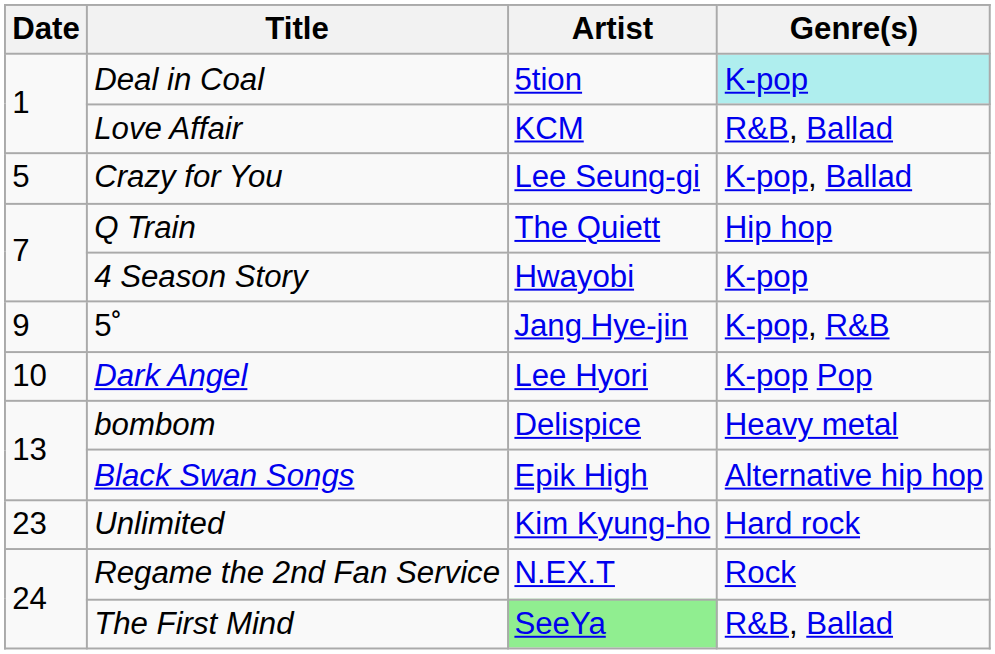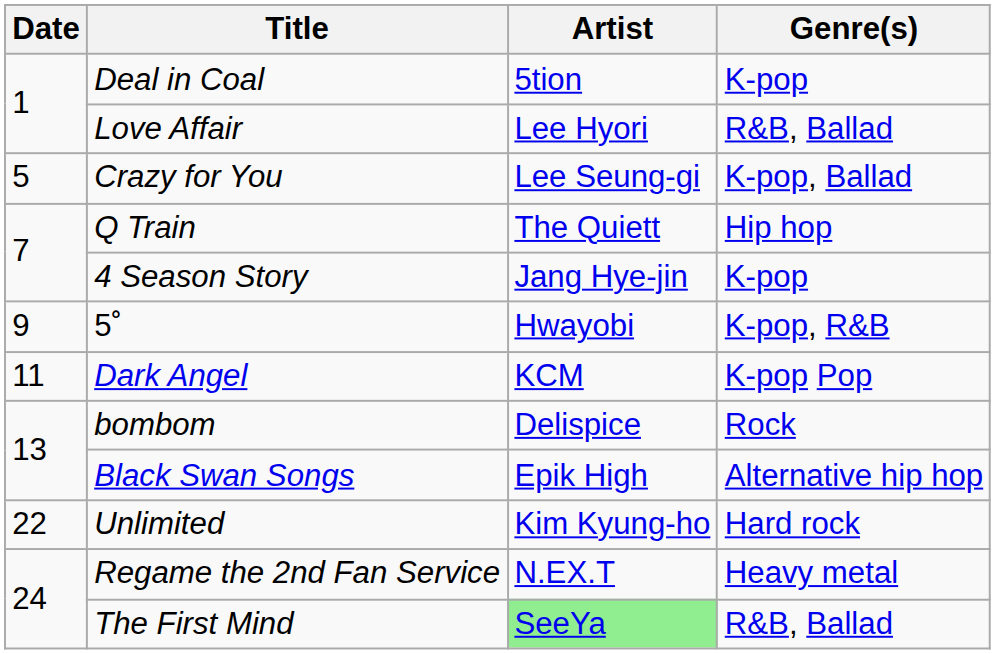Deal in Coal | Genre(s): paleturquoise background -> no background
Love Affair | Artist: KCM -> Lee Hyori
4 Season Story | Artist: Hwayobi -> Jang Hye-jin
5˚ | Artist: Jang Hye-jin -> Hwayobi
Dark Angel | Date: 10 -> 11
Dark Angel | Artist: Lee Hyori -> KCM
bombom | Genre(s): Heavy metal -> Rock
Unlimited | Date: 23 -> 22
Regame the 2nd Fan Service | Genre(s): Rock -> Heavy metal
